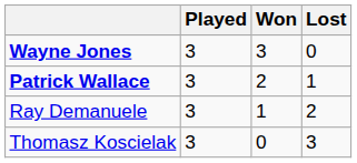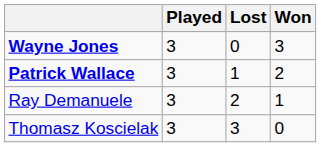columns swapped: Won <-> Lost
